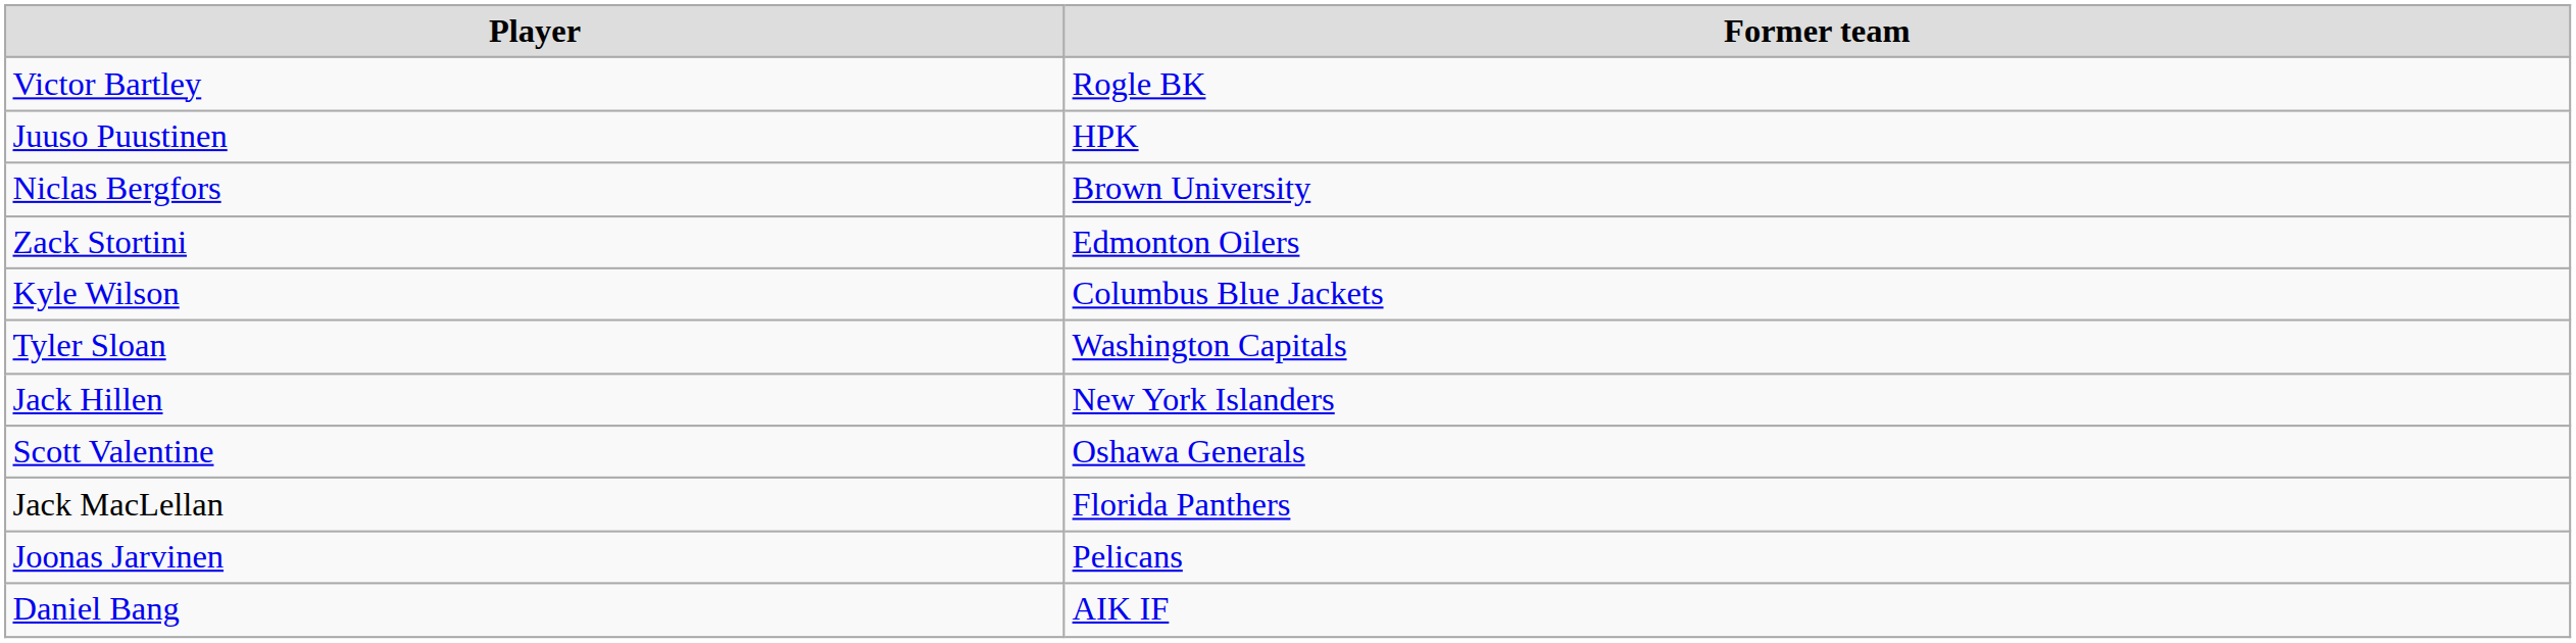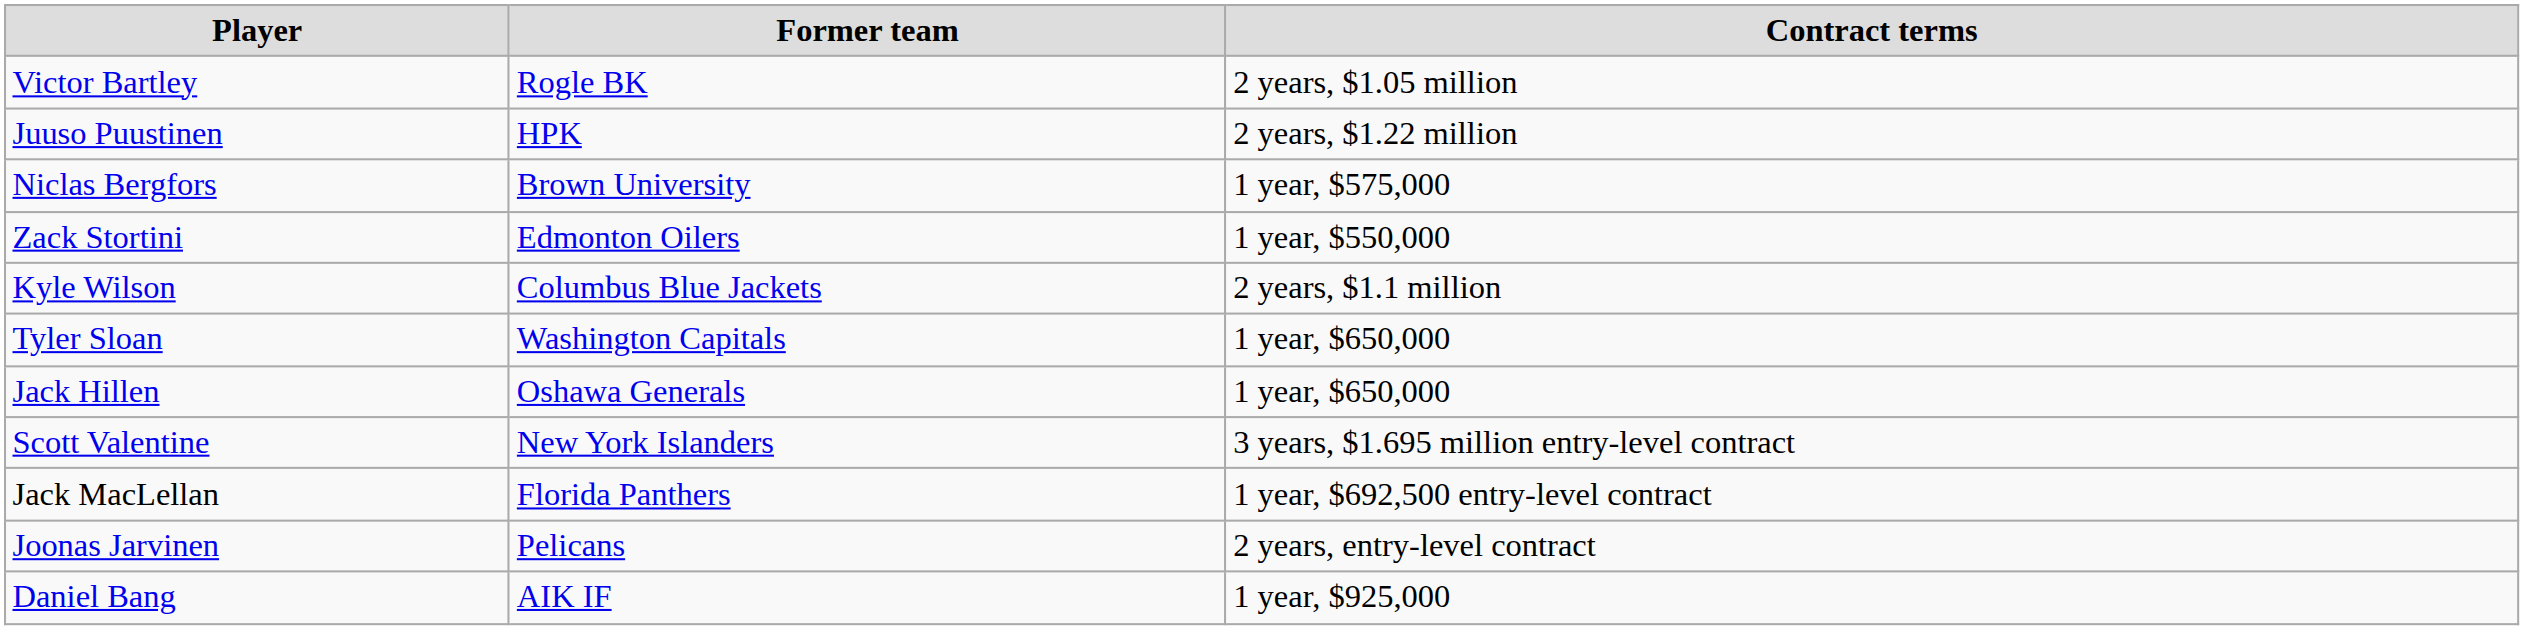+ column: Contract terms | 2 years, $1.05 million | 2 years, $1.22 million | 1 year, $575,000 | 1 year, $550,000 | 2 years, $1.1 million | 1 year, $650,000 | 1 year, $650,000 | 3 years, $1.695 million entry-level contract | 1 year, $692,500 entry-level contract | 2 years, entry-level contract | 1 year, $925,000
Jack Hillen | Former team: New York Islanders -> Oshawa Generals
Scott Valentine | Former team: Oshawa Generals -> New York Islanders
